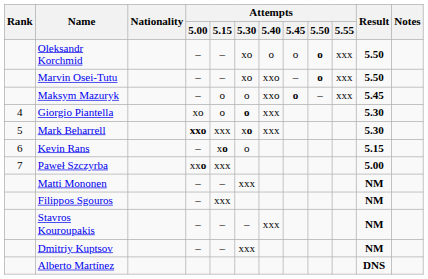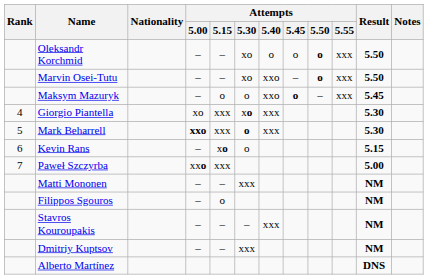Giorgio Piantella | Attempts / 5.15: o -> xxx
Giorgio Piantella | Attempts / 5.30: o -> xo
Mark Beharrell | Attempts / 5.30: xo -> o
Filippos Sgouros | Attempts / 5.15: xxx -> o
